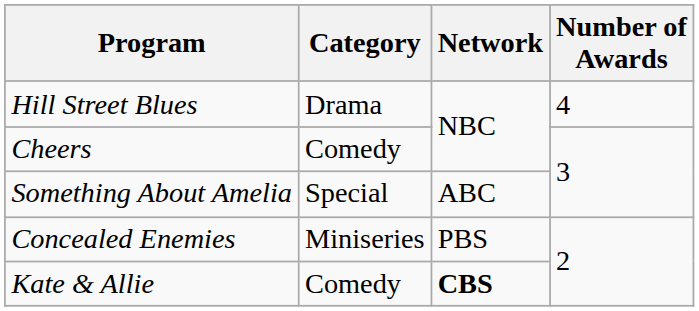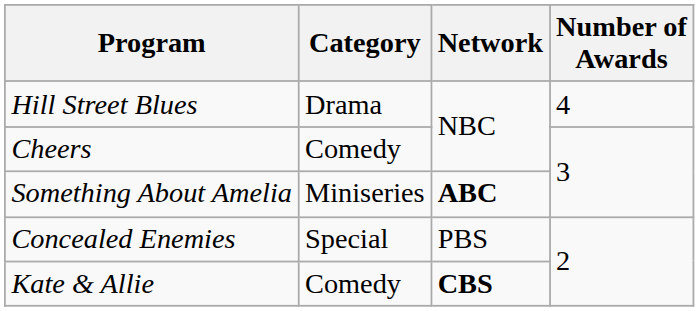Something About Amelia | Category: Special -> Miniseries
Something About Amelia | Network: normal -> bold
Concealed Enemies | Category: Miniseries -> Special
